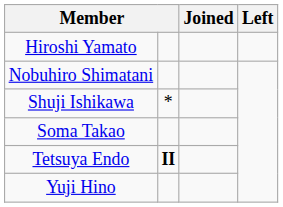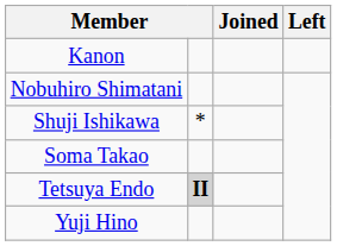- row: Hiroshi Yamato
+ row: Kanon
Tetsuya Endo | column 2: no background -> lightgrey background
